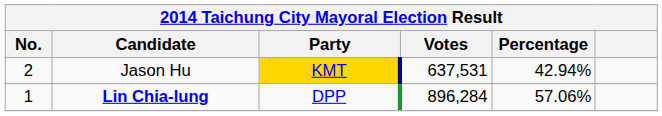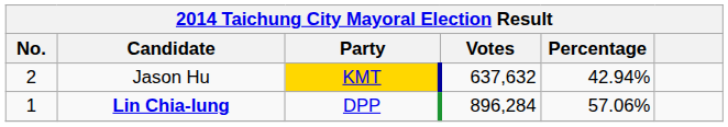Jason Hu | Votes: 637,531 -> 637,632
